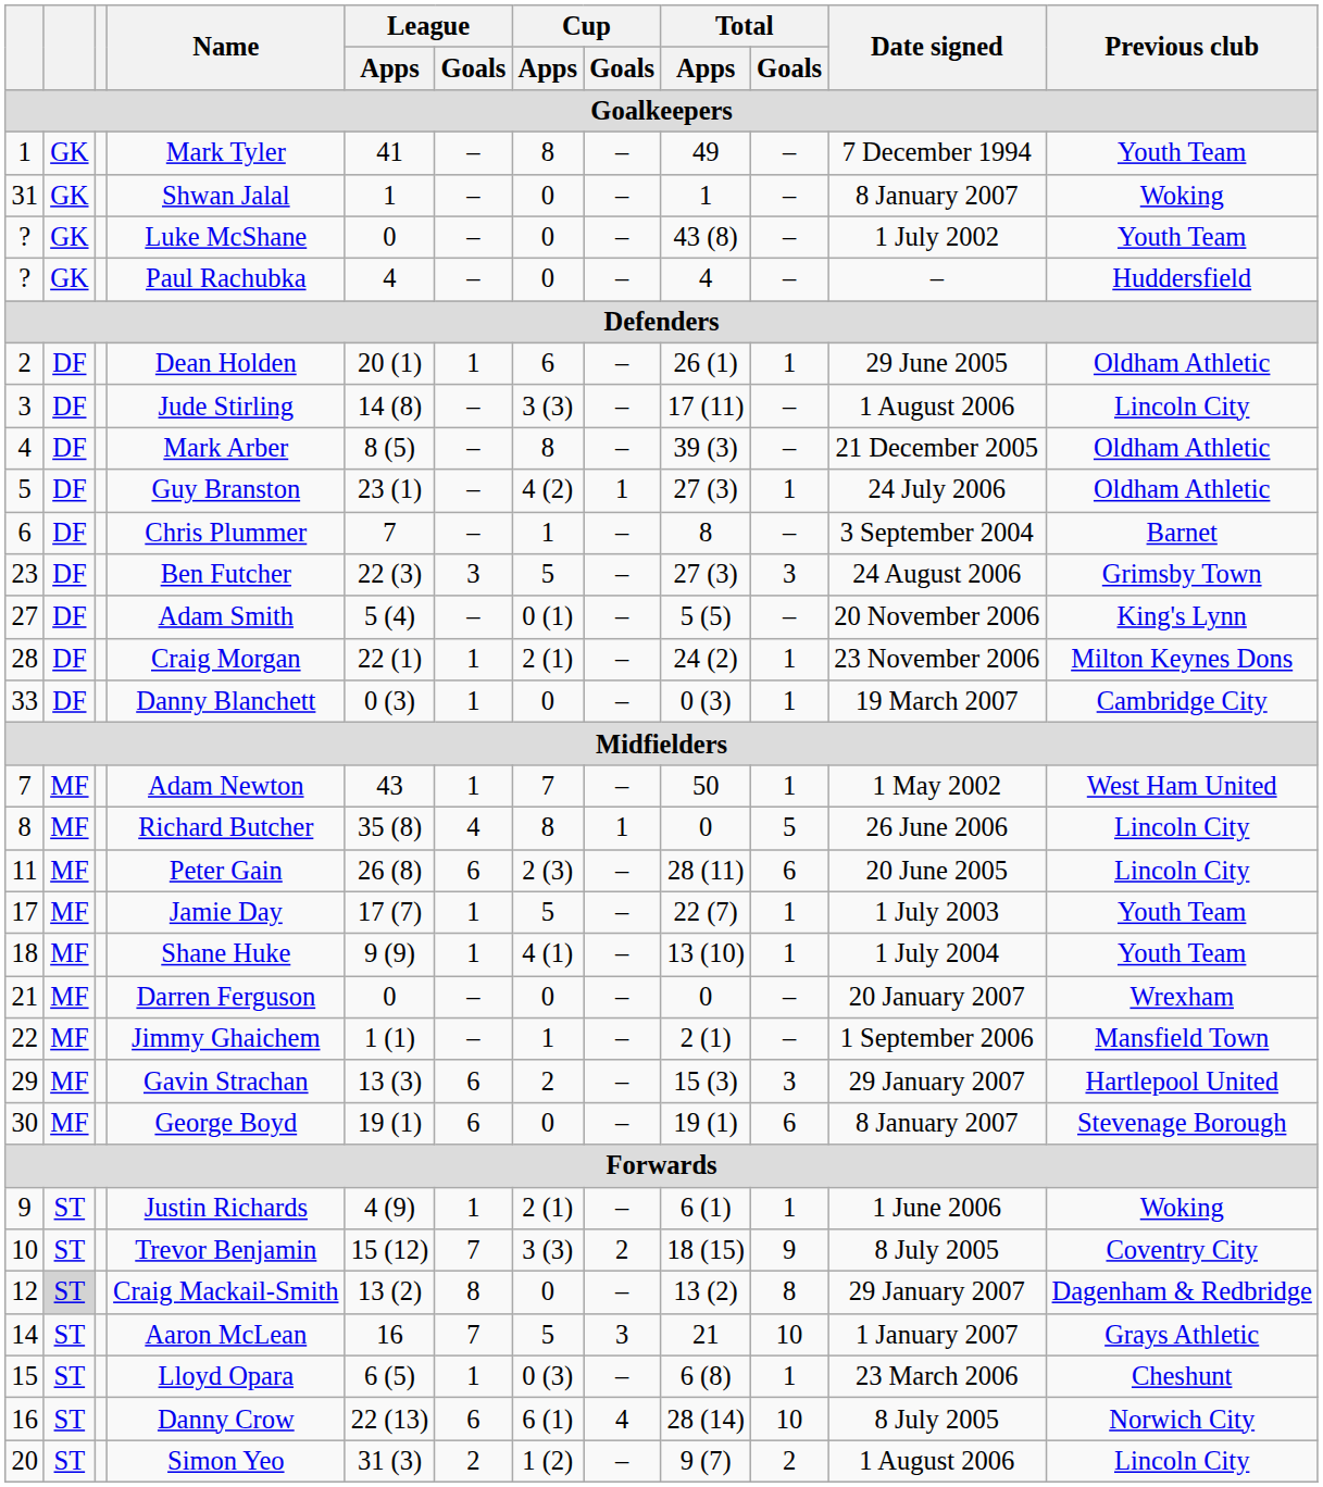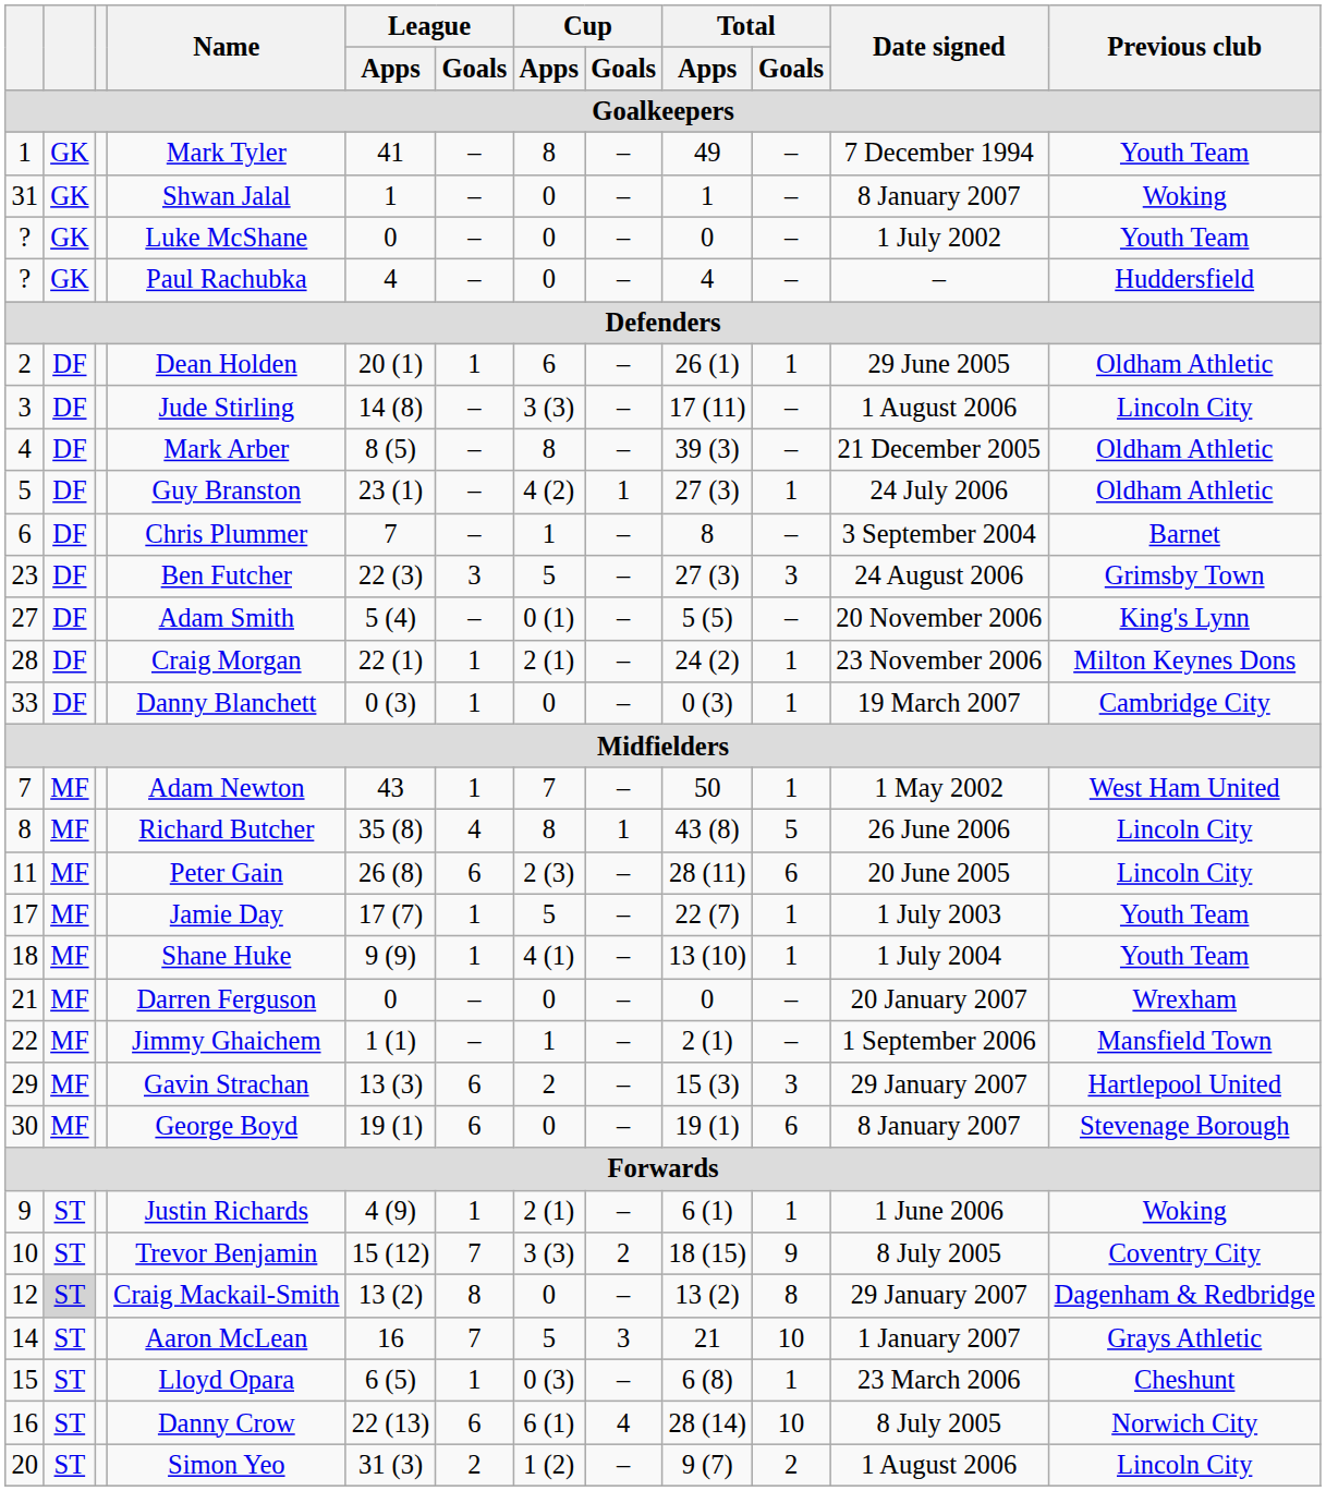Luke McShane | Total / Apps: 43 (8) -> 0
Richard Butcher | Total / Apps: 0 -> 43 (8)
